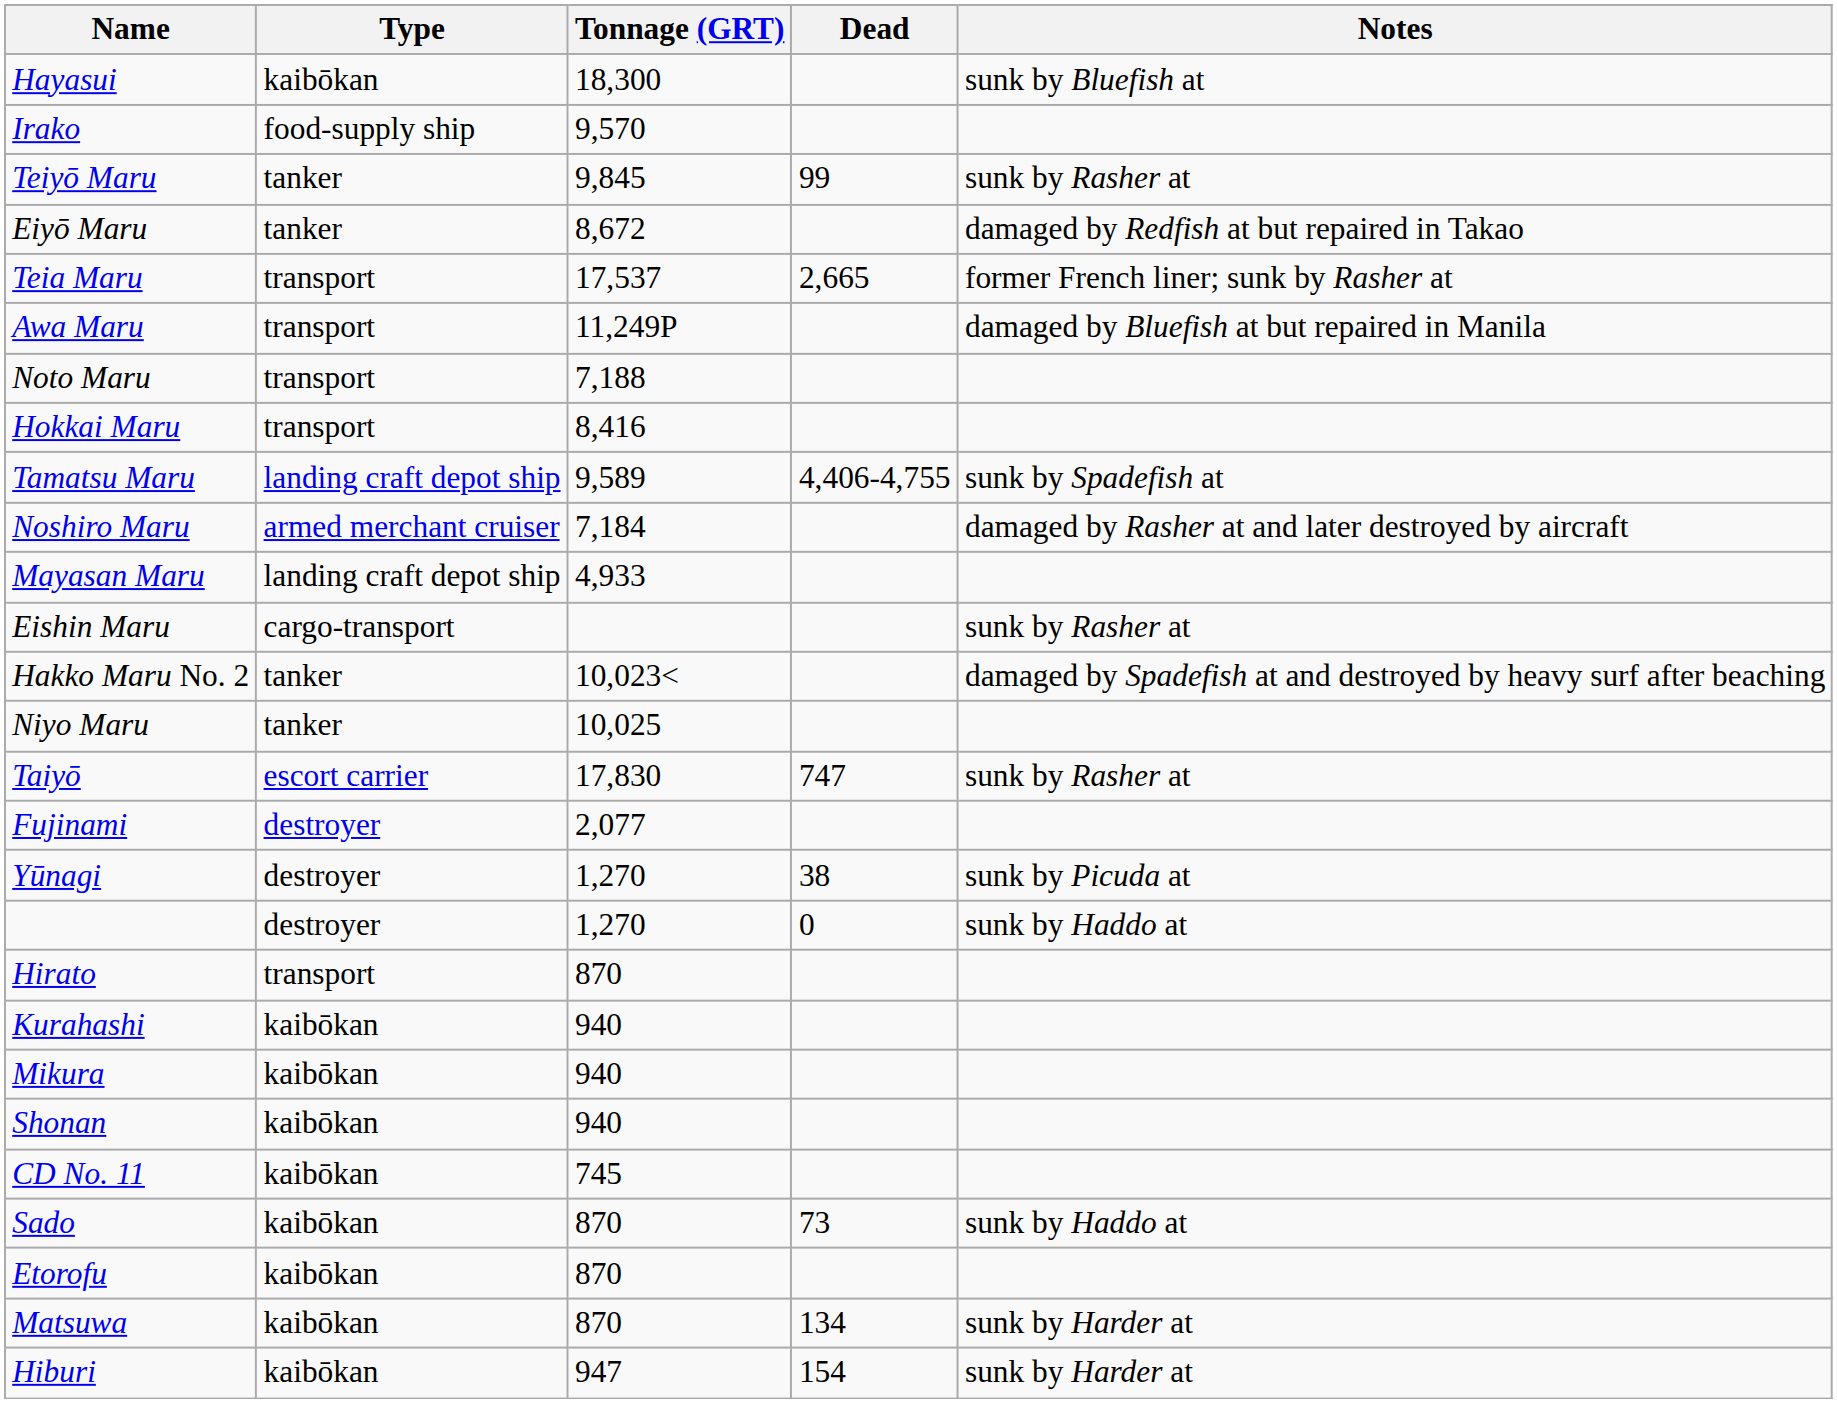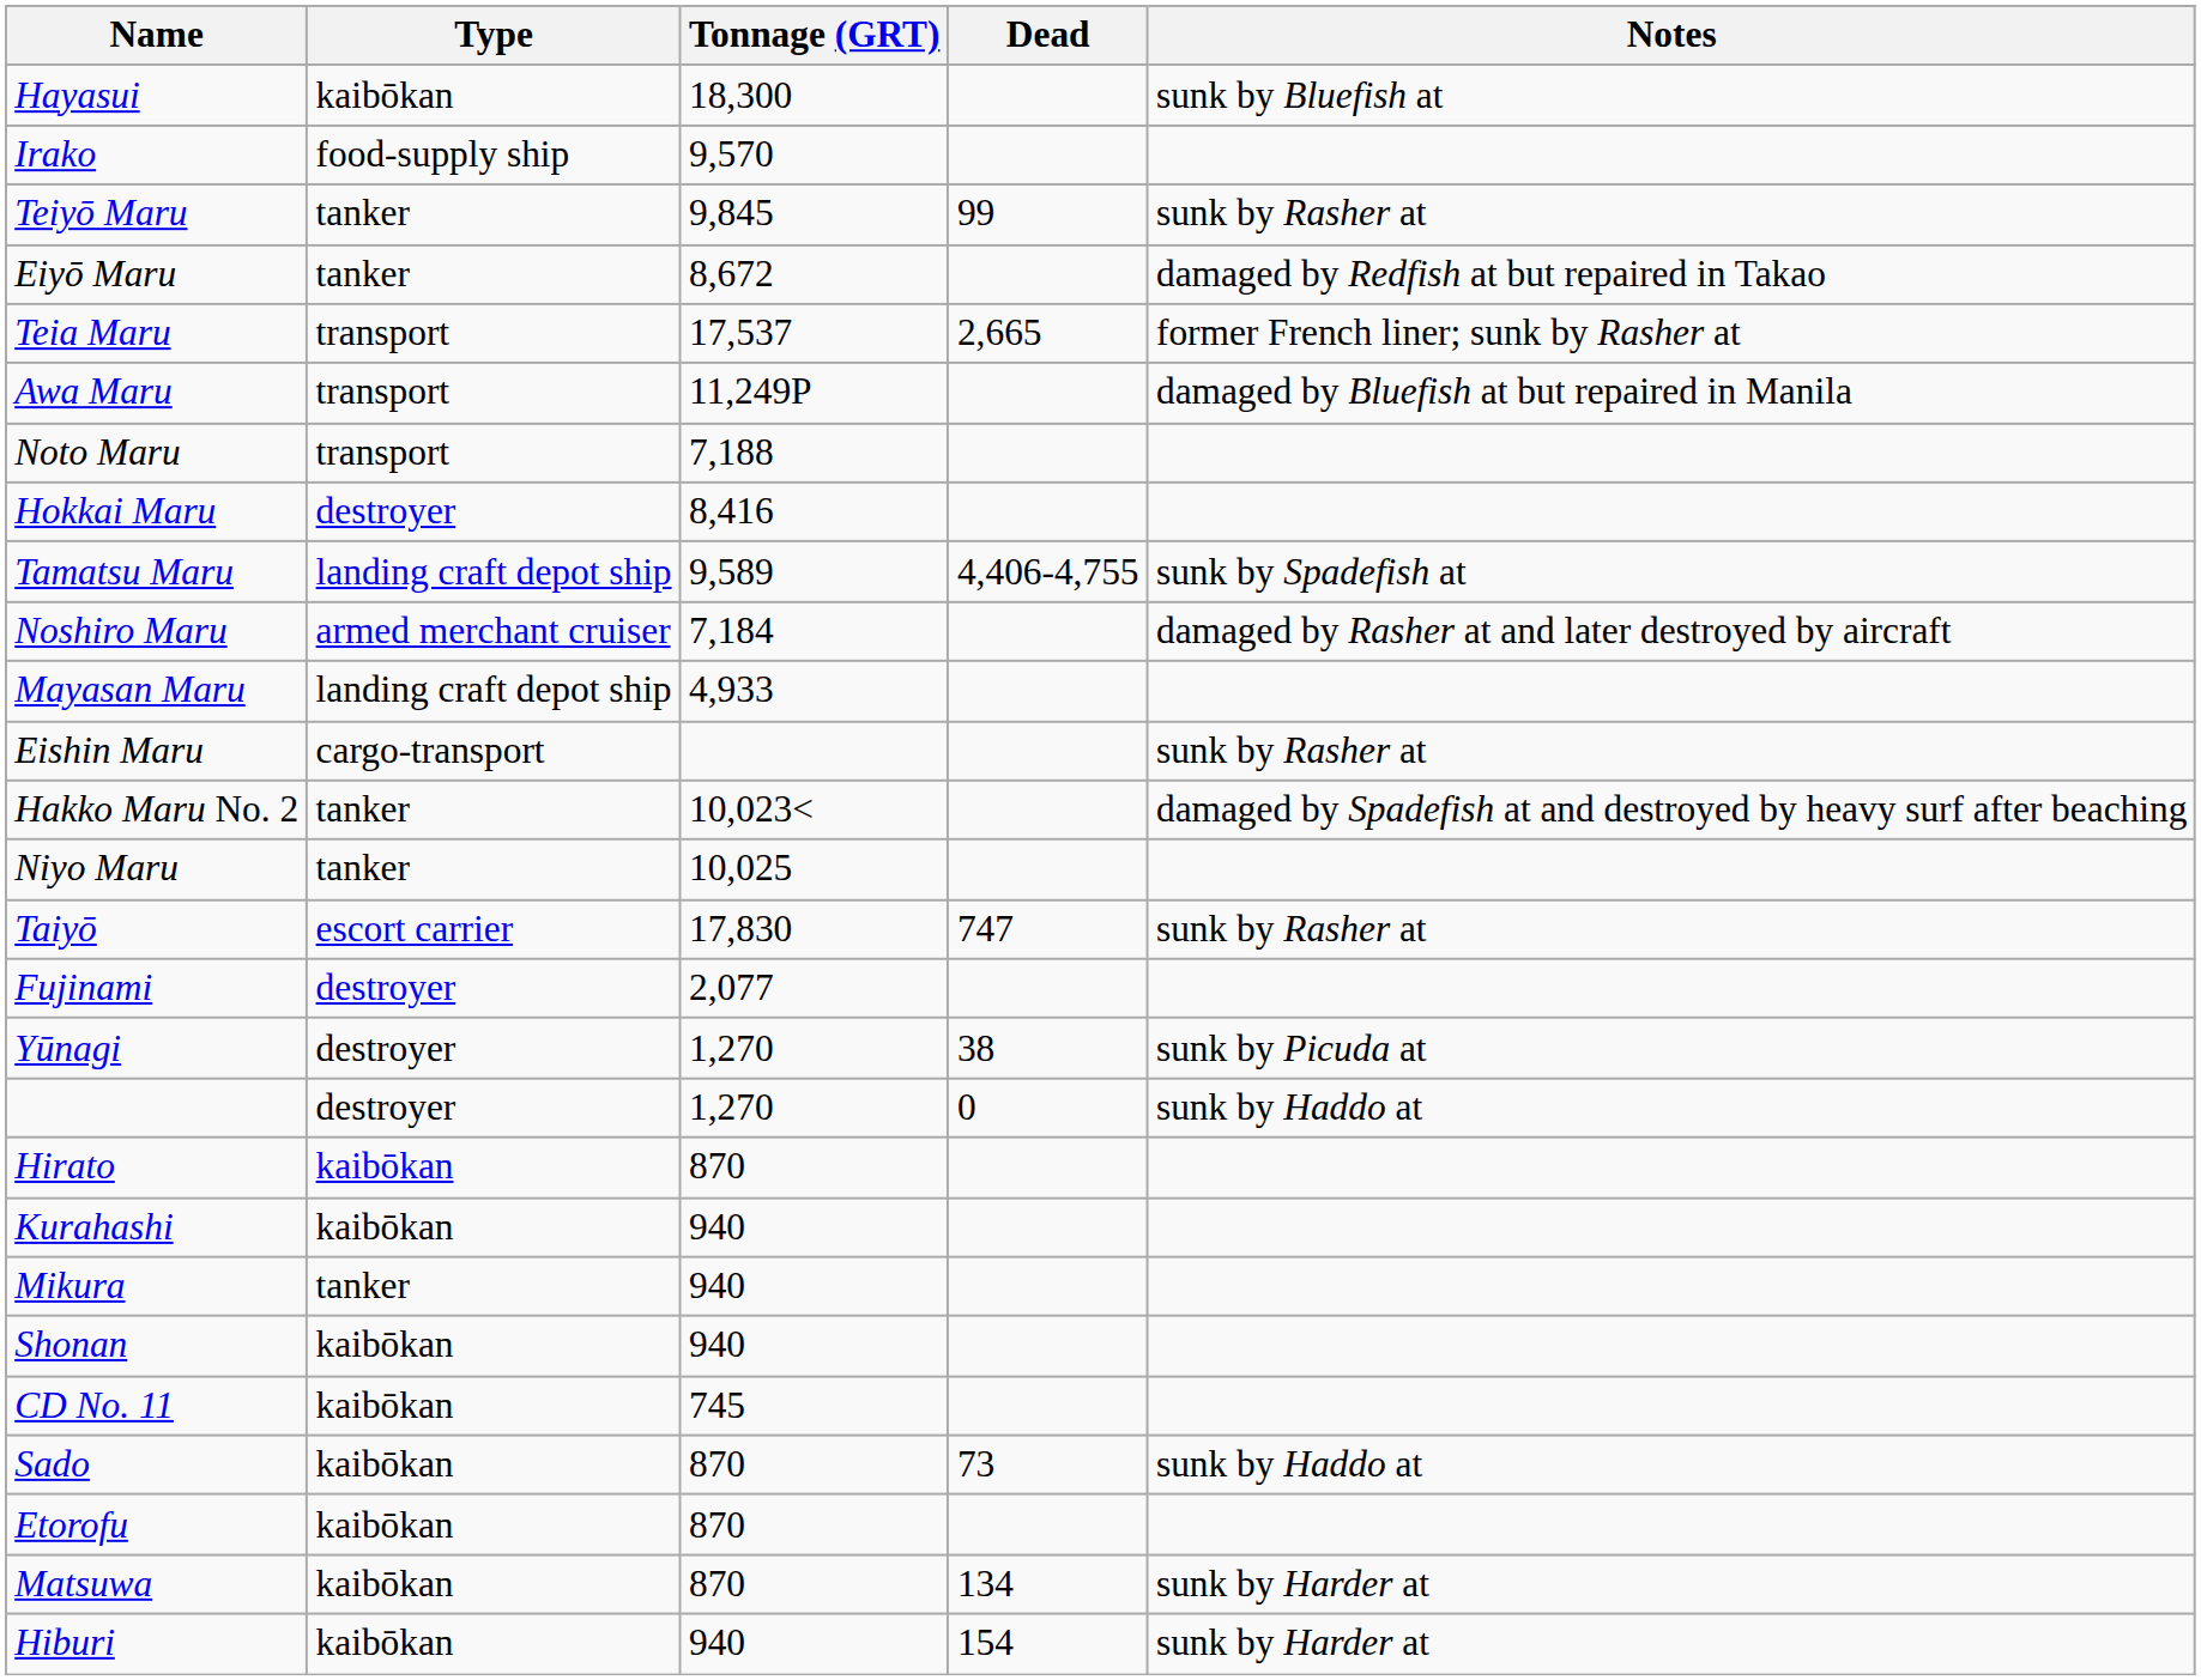Hokkai Maru | Type: transport -> destroyer
Hirato | Type: transport -> kaibōkan
Mikura | Type: kaibōkan -> tanker
Hiburi | Tonnage (GRT): 947 -> 940
